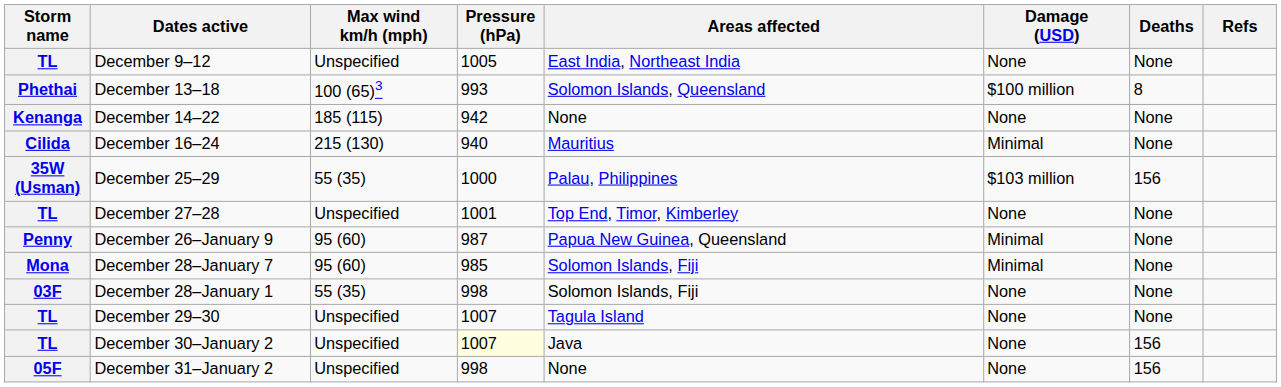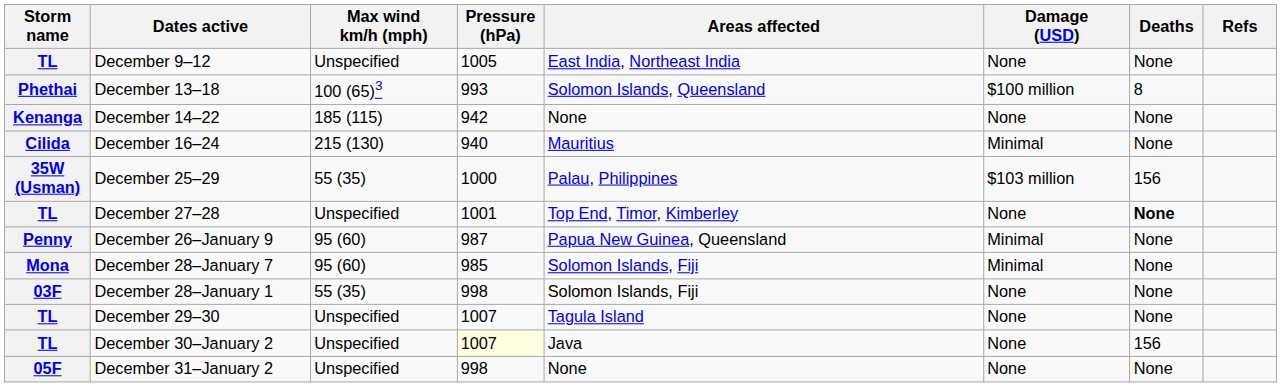December 27–28 | Deaths: normal -> bold
December 31–January 2 | Deaths: 156 -> None
